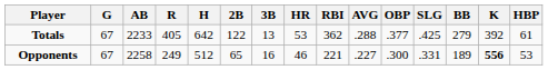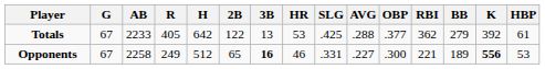columns swapped: RBI <-> SLG
Opponents | 3B: normal -> bold
